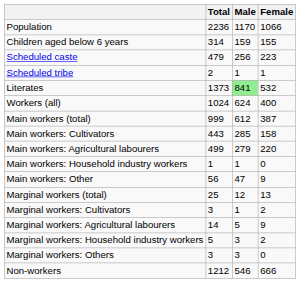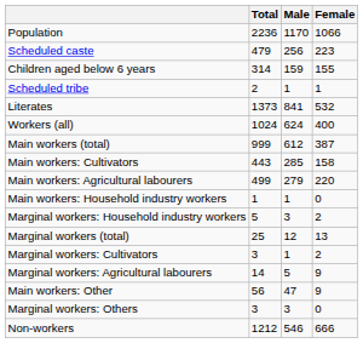rows swapped: Children aged below 6 years <-> Scheduled caste
Literates | Male: lightgreen background -> no background
rows swapped: Main workers: Other <-> Marginal workers: Household industry workers
